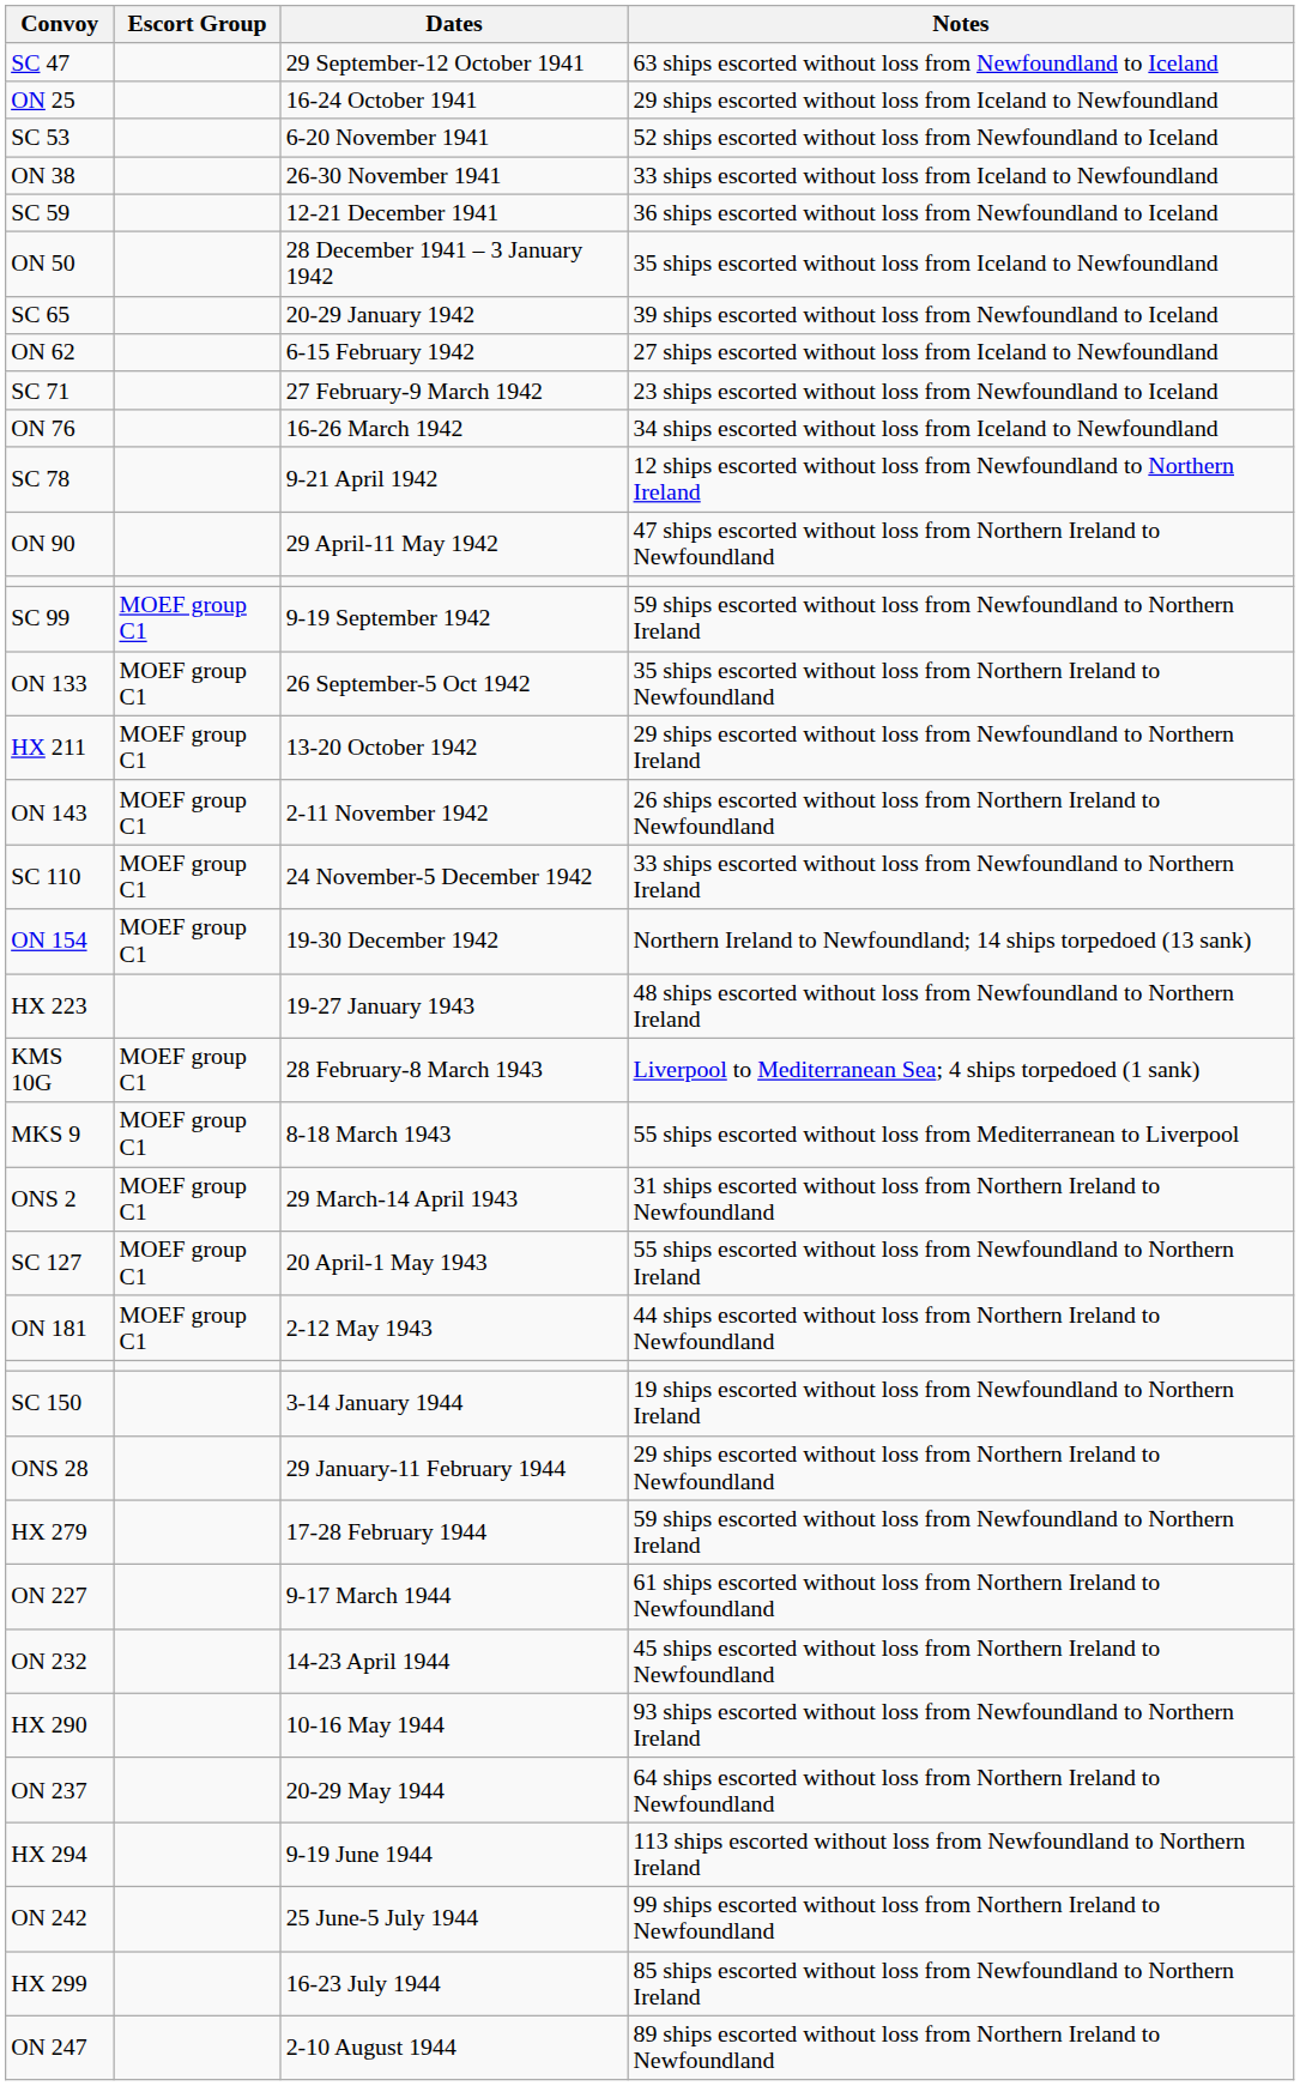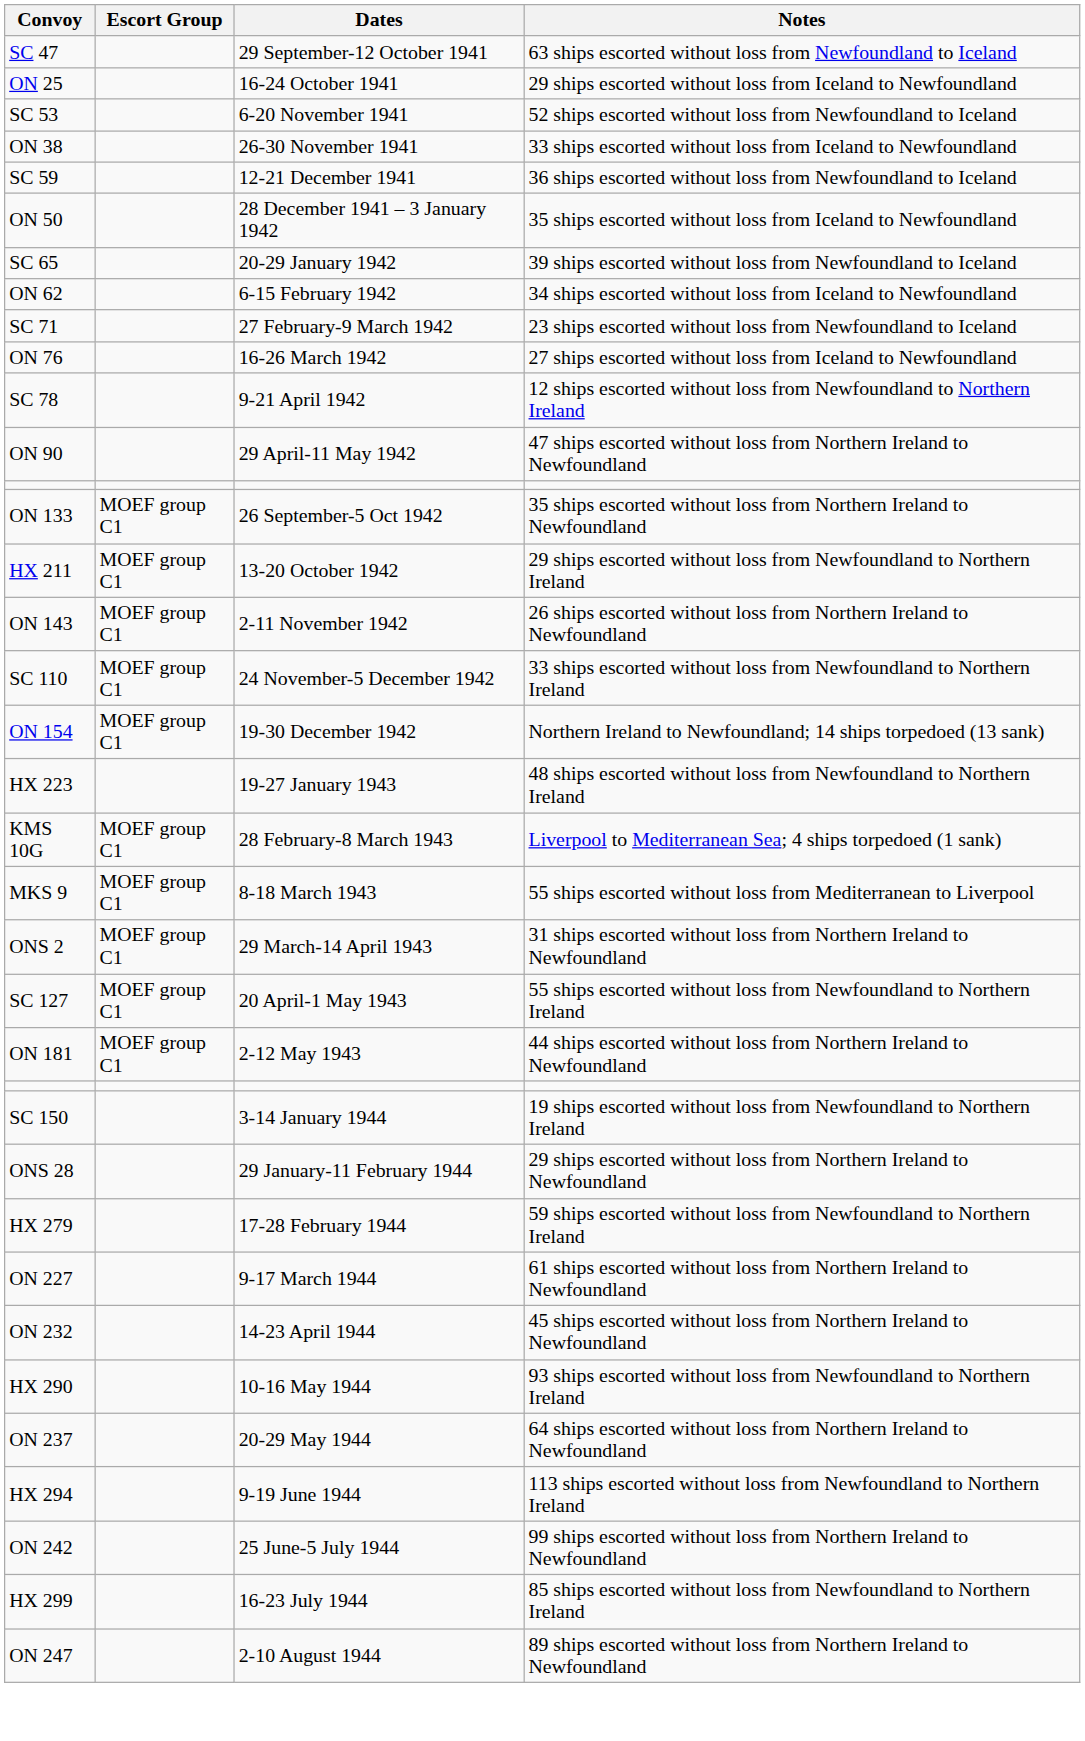ON 62 | Notes: 27 ships escorted without loss from Iceland to Newfoundland -> 34 ships escorted without loss from Iceland to Newfoundland
ON 76 | Notes: 34 ships escorted without loss from Iceland to Newfoundland -> 27 ships escorted without loss from Iceland to Newfoundland
- row: SC 99 | MOEF group C1 | 9-19 September 1942 | 59 ships escorted without loss from Newfoundland to Northern Ireland
